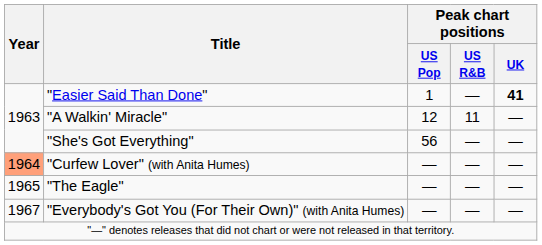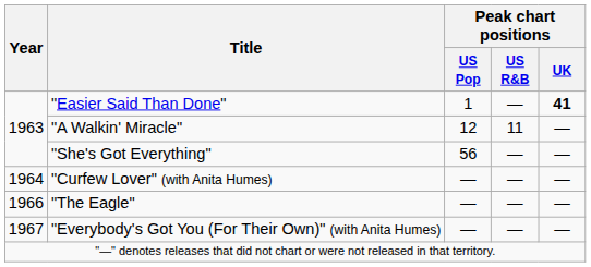"Curfew Lover" (with Anita Humes) | Year: lightsalmon background -> no background
"The Eagle" | Year: 1965 -> 1966
